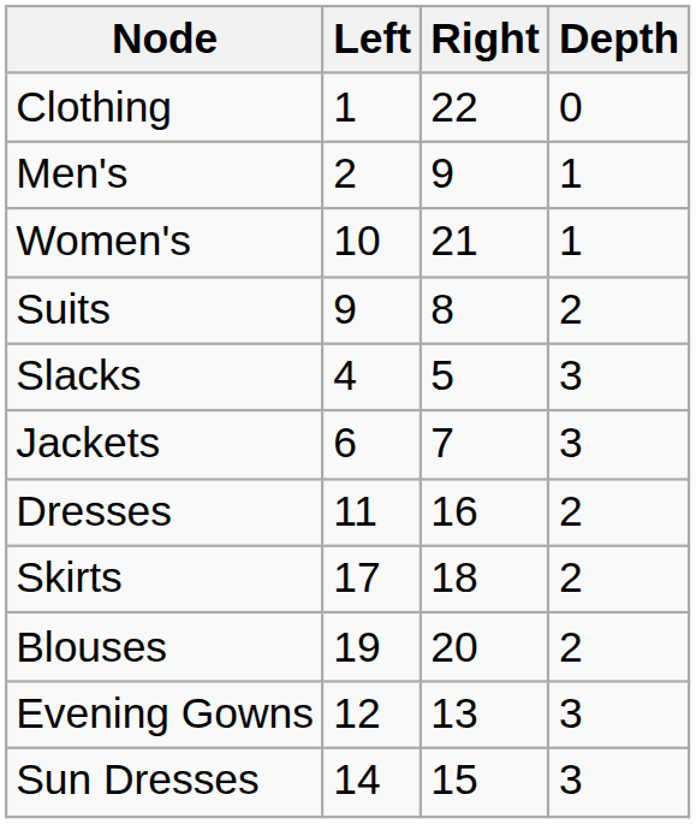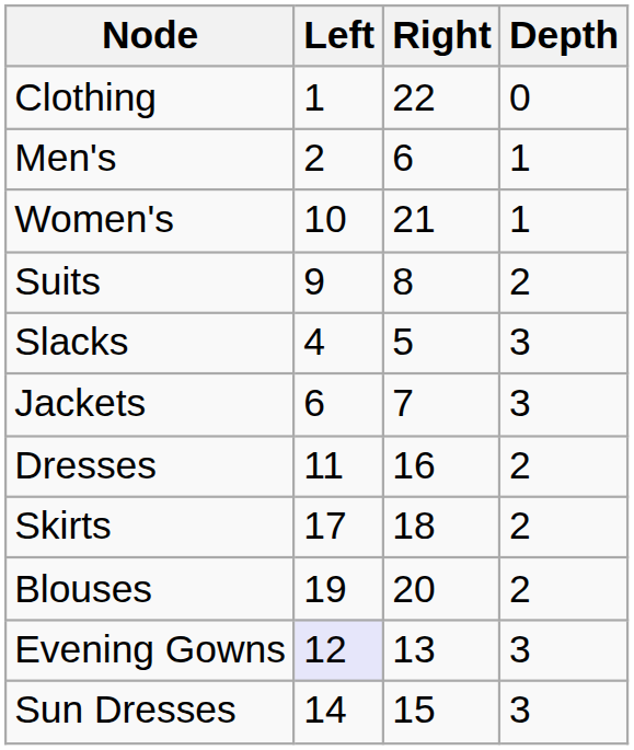Men's | Right: 9 -> 6
Evening Gowns | Left: no background -> lavender background
